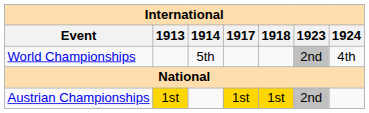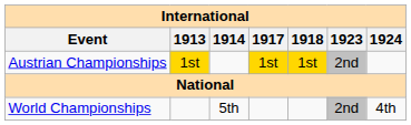rows swapped: World Championships <-> Austrian Championships
